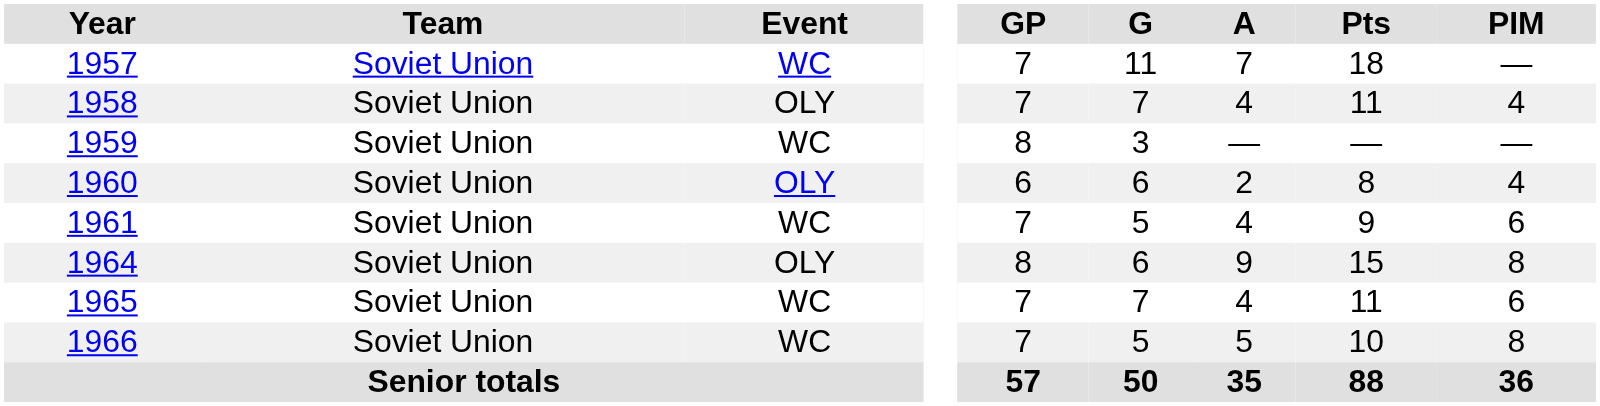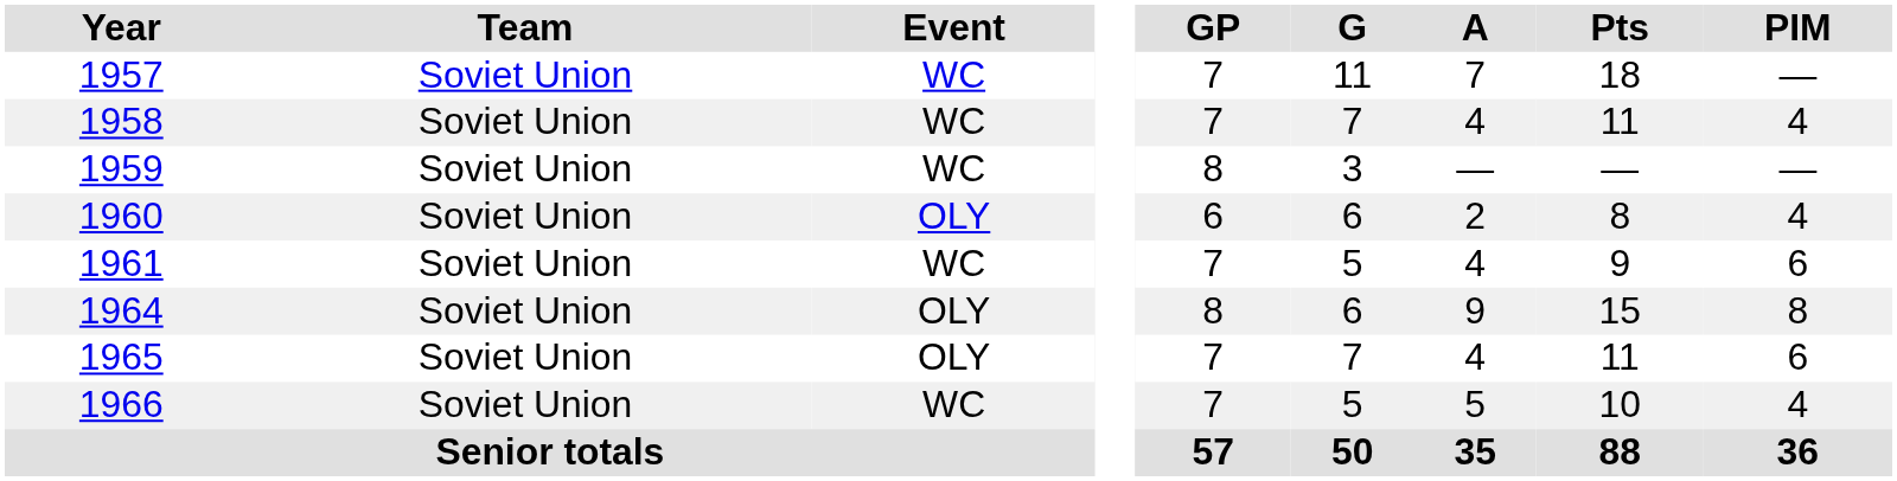1958 | Event: OLY -> WC
1965 | Event: WC -> OLY
1966 | PIM: 8 -> 4
